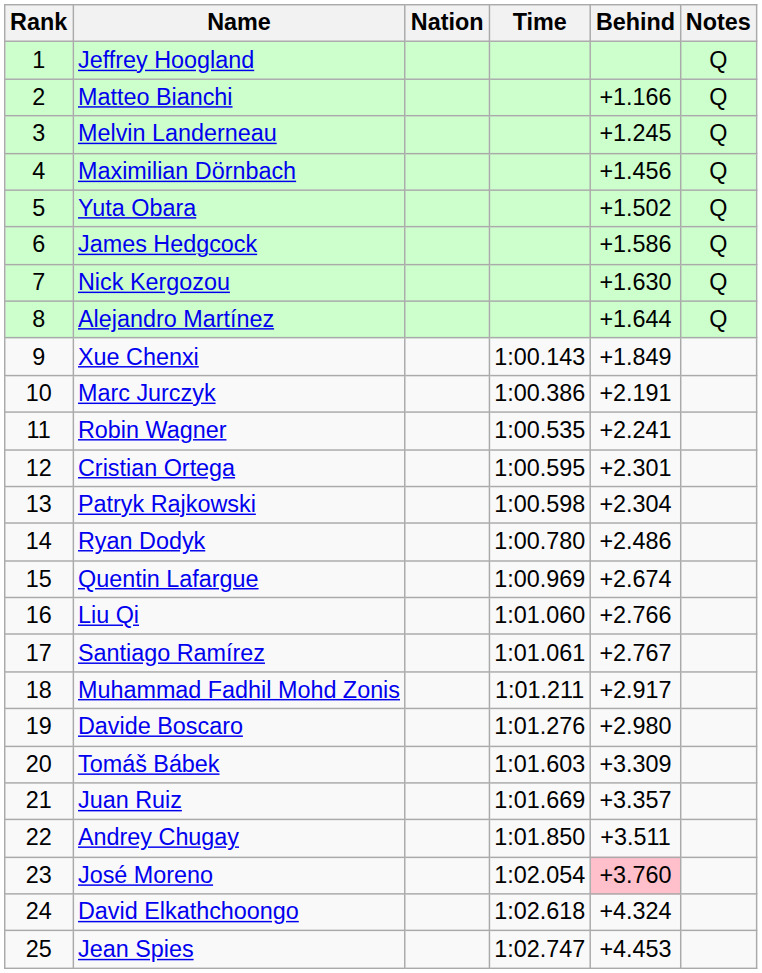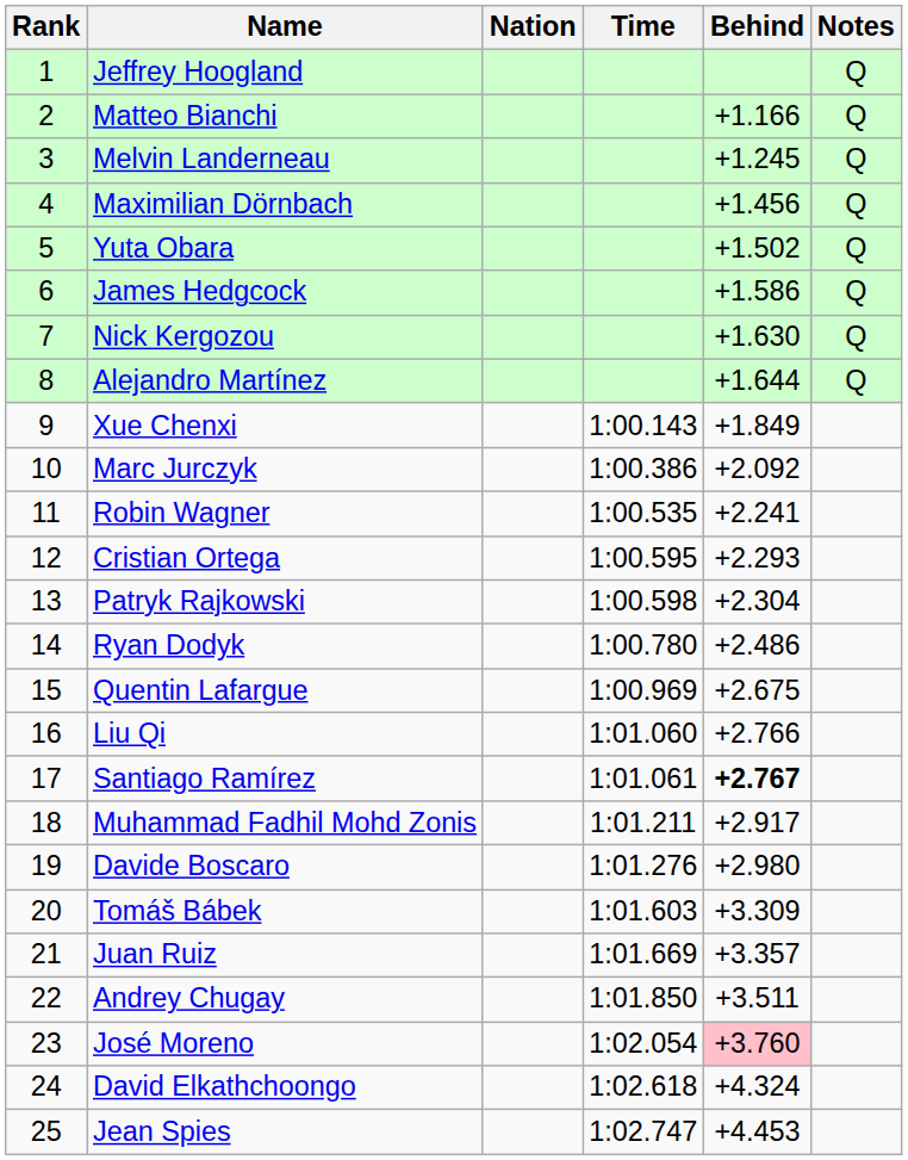Marc Jurczyk | Behind: +2.191 -> +2.092
Cristian Ortega | Behind: +2.301 -> +2.293
Quentin Lafargue | Behind: +2.674 -> +2.675
Santiago Ramírez | Behind: normal -> bold
